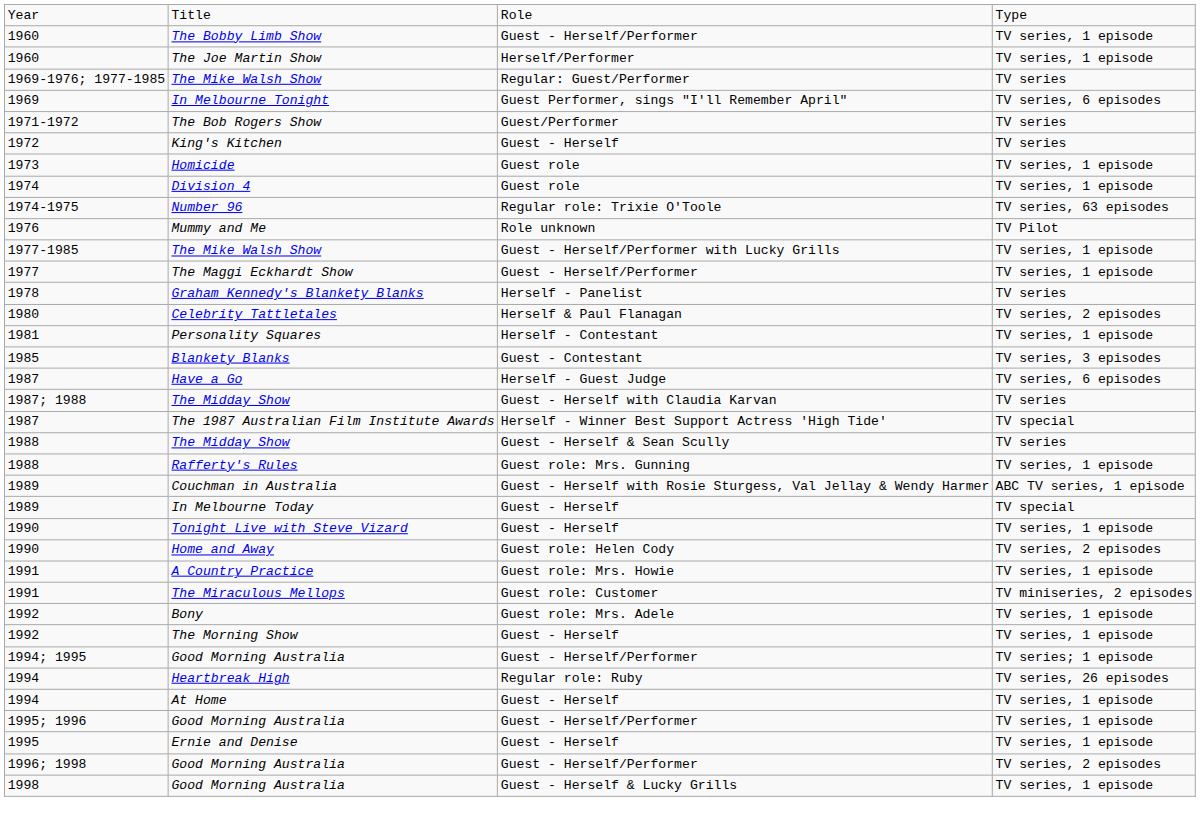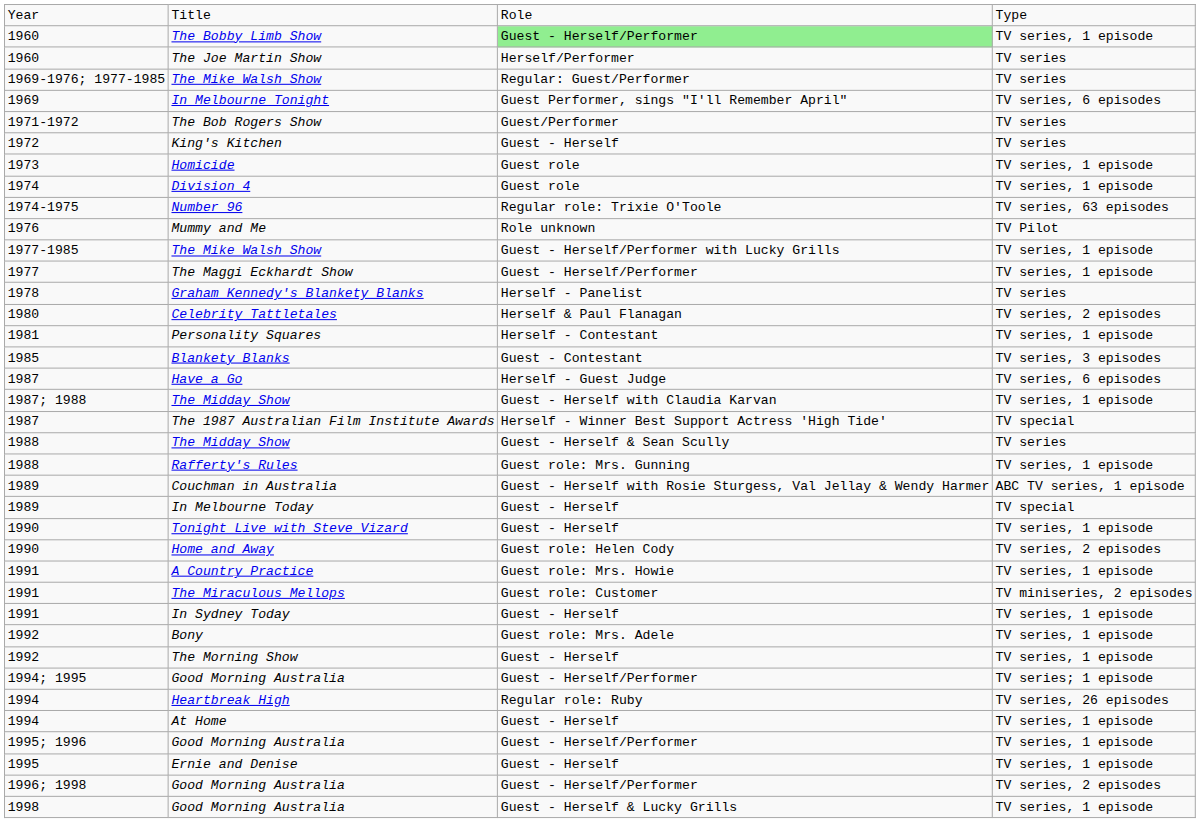The Bobby Limb Show | column 3: no background -> lightgreen background
The Joe Martin Show | column 4: TV series, 1 episode -> TV series
1987; 1988 / The Midday Show | column 4: TV series -> TV series, 1 episode
+ row: 1991 | In Sydney Today | Guest - Herself | TV series, 1 episode
